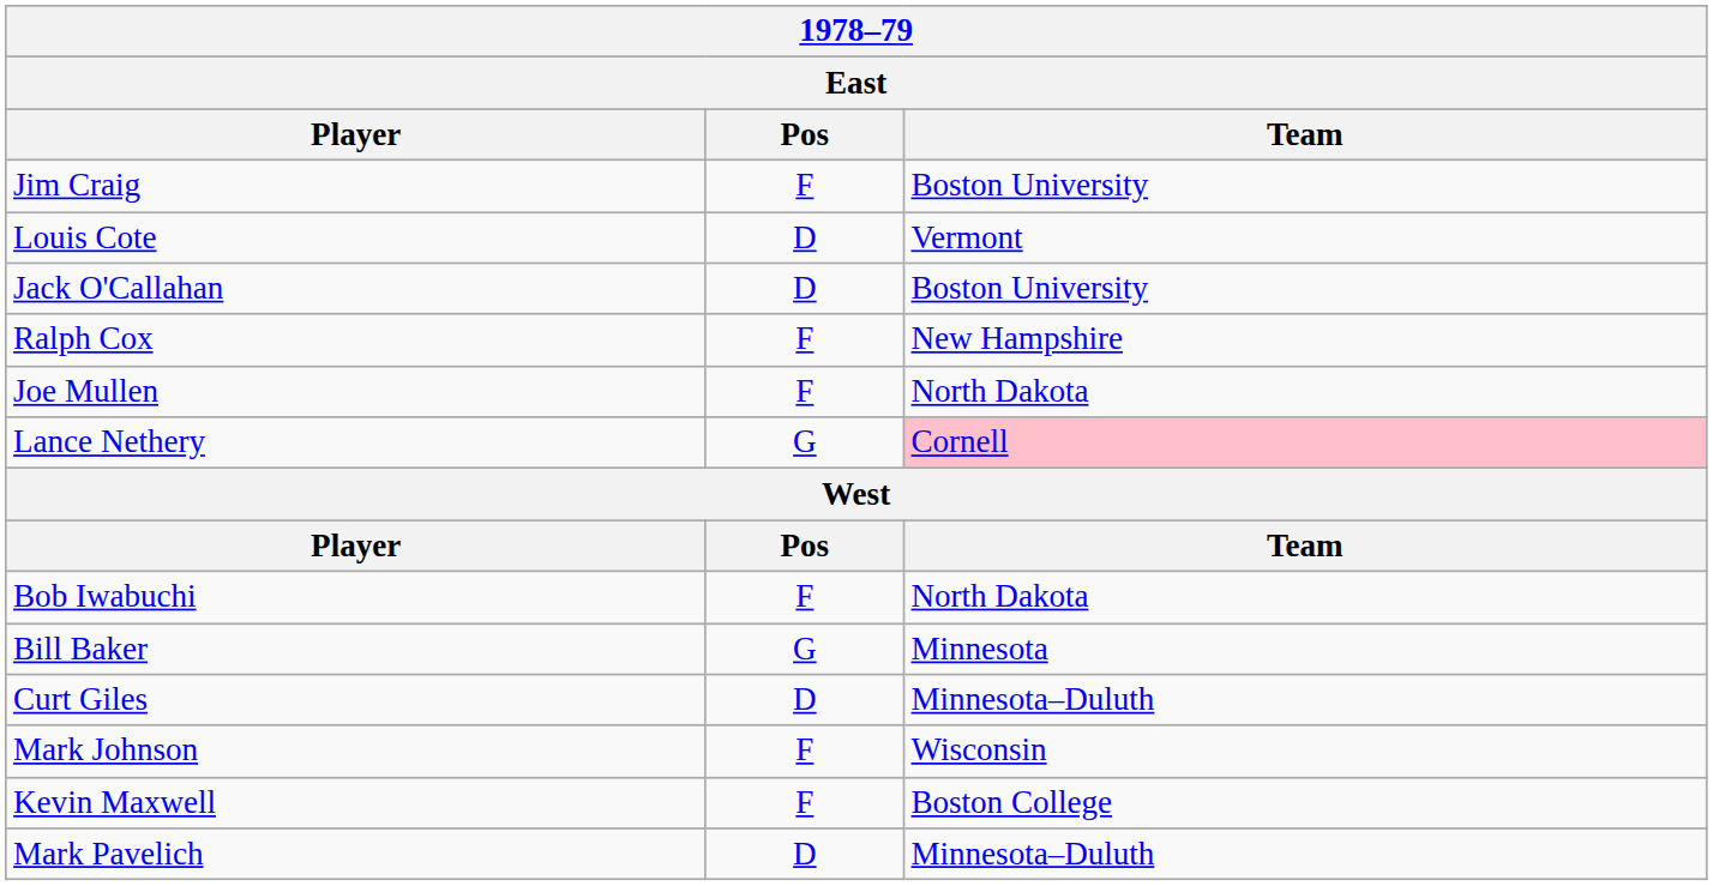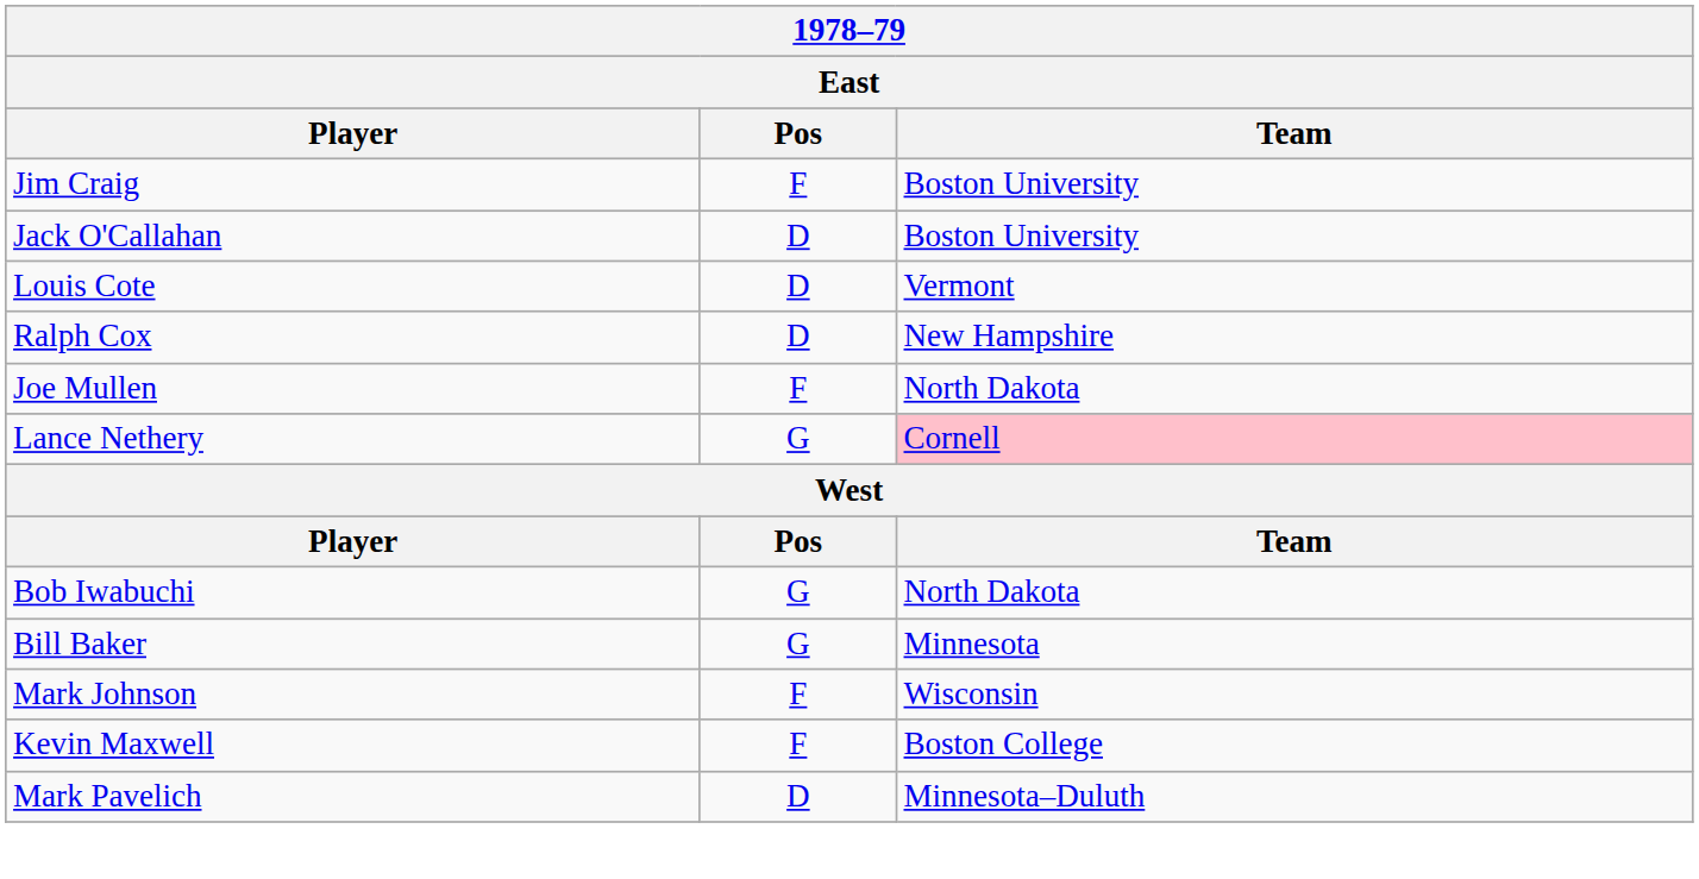rows swapped: Louis Cote <-> Jack O'Callahan
Ralph Cox | Pos: F -> D
Bob Iwabuchi | Pos: F -> G
- row: Curt Giles | D | Minnesota–Duluth
